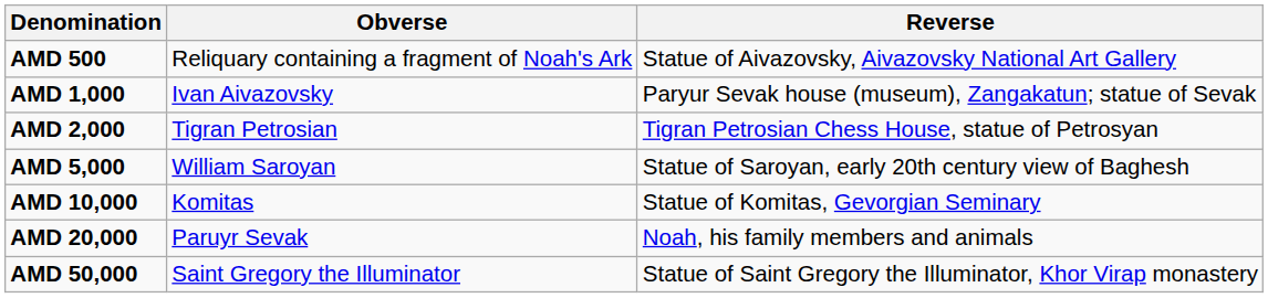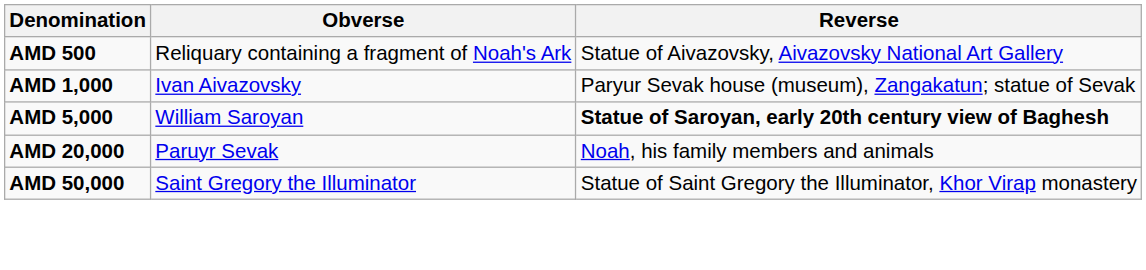- row: AMD 2,000 | Tigran Petrosian | Tigran Petrosian Chess House, statue of Petrosyan
AMD 5,000 | Reverse: normal -> bold
- row: AMD 10,000 | Komitas | Statue of Komitas, Gevorgian Seminary
